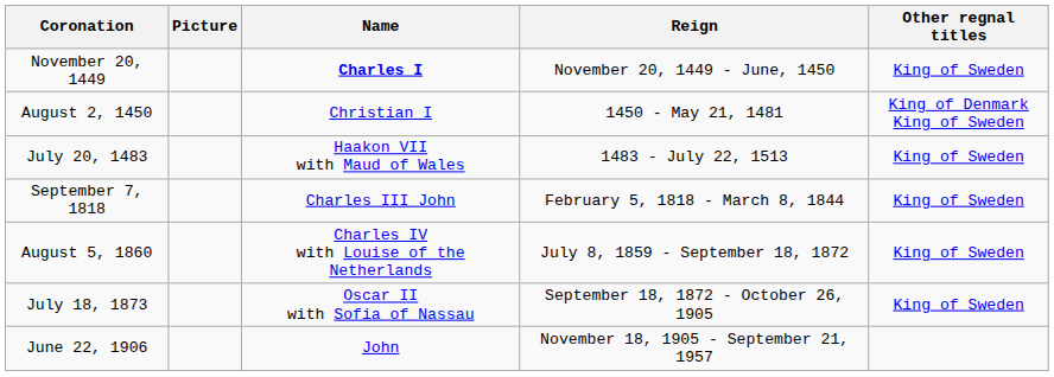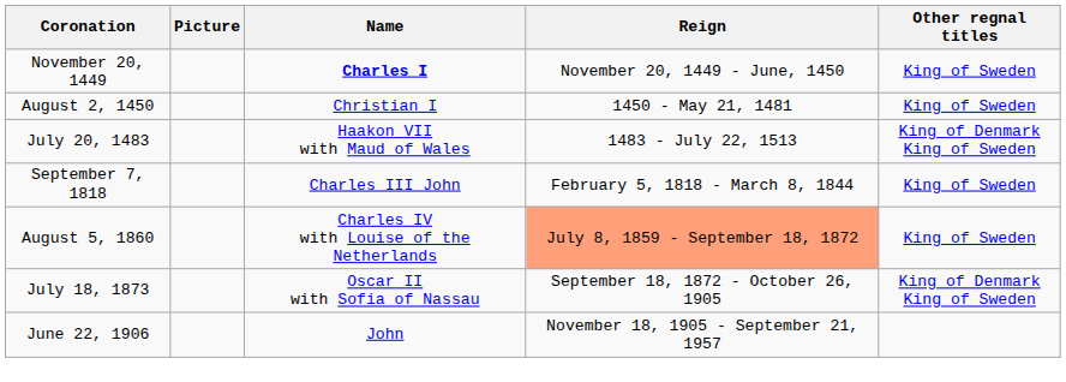August 2, 1450 | Other regnal titles: King of Denmark King of Sweden -> King of Sweden
July 20, 1483 | Other regnal titles: King of Sweden -> King of Denmark King of Sweden
August 5, 1860 | Reign: no background -> lightsalmon background
July 18, 1873 | Other regnal titles: King of Sweden -> King of Denmark King of Sweden
